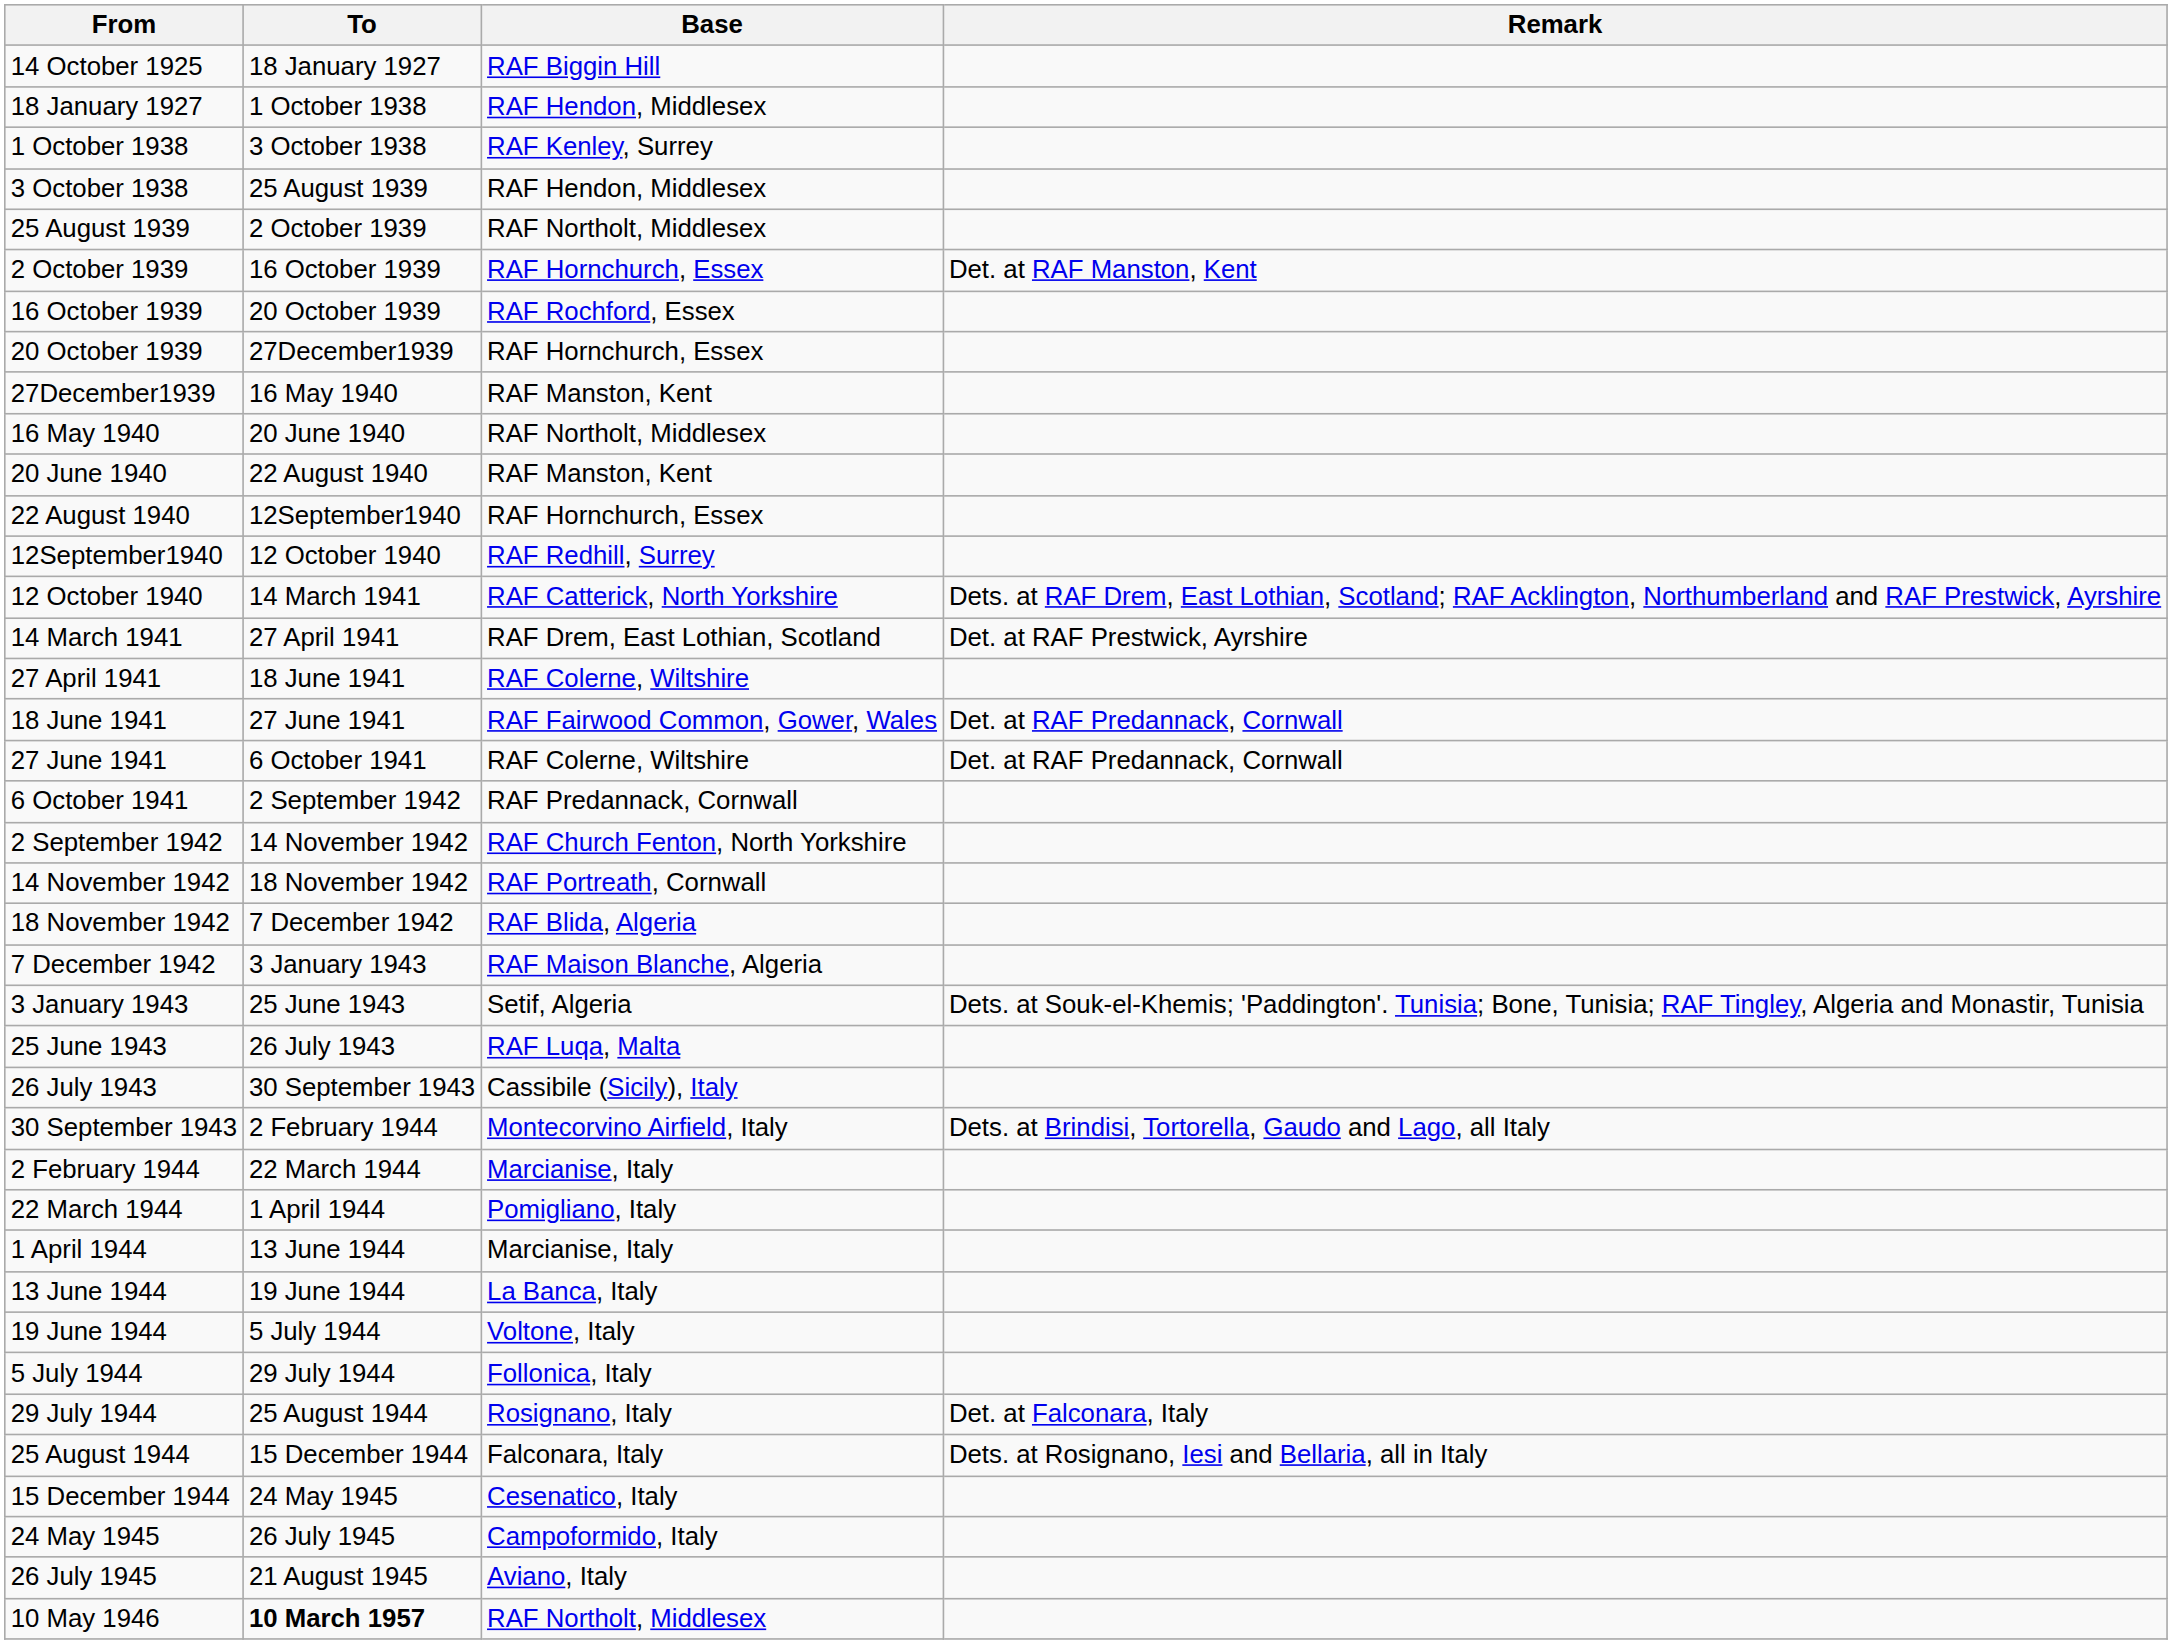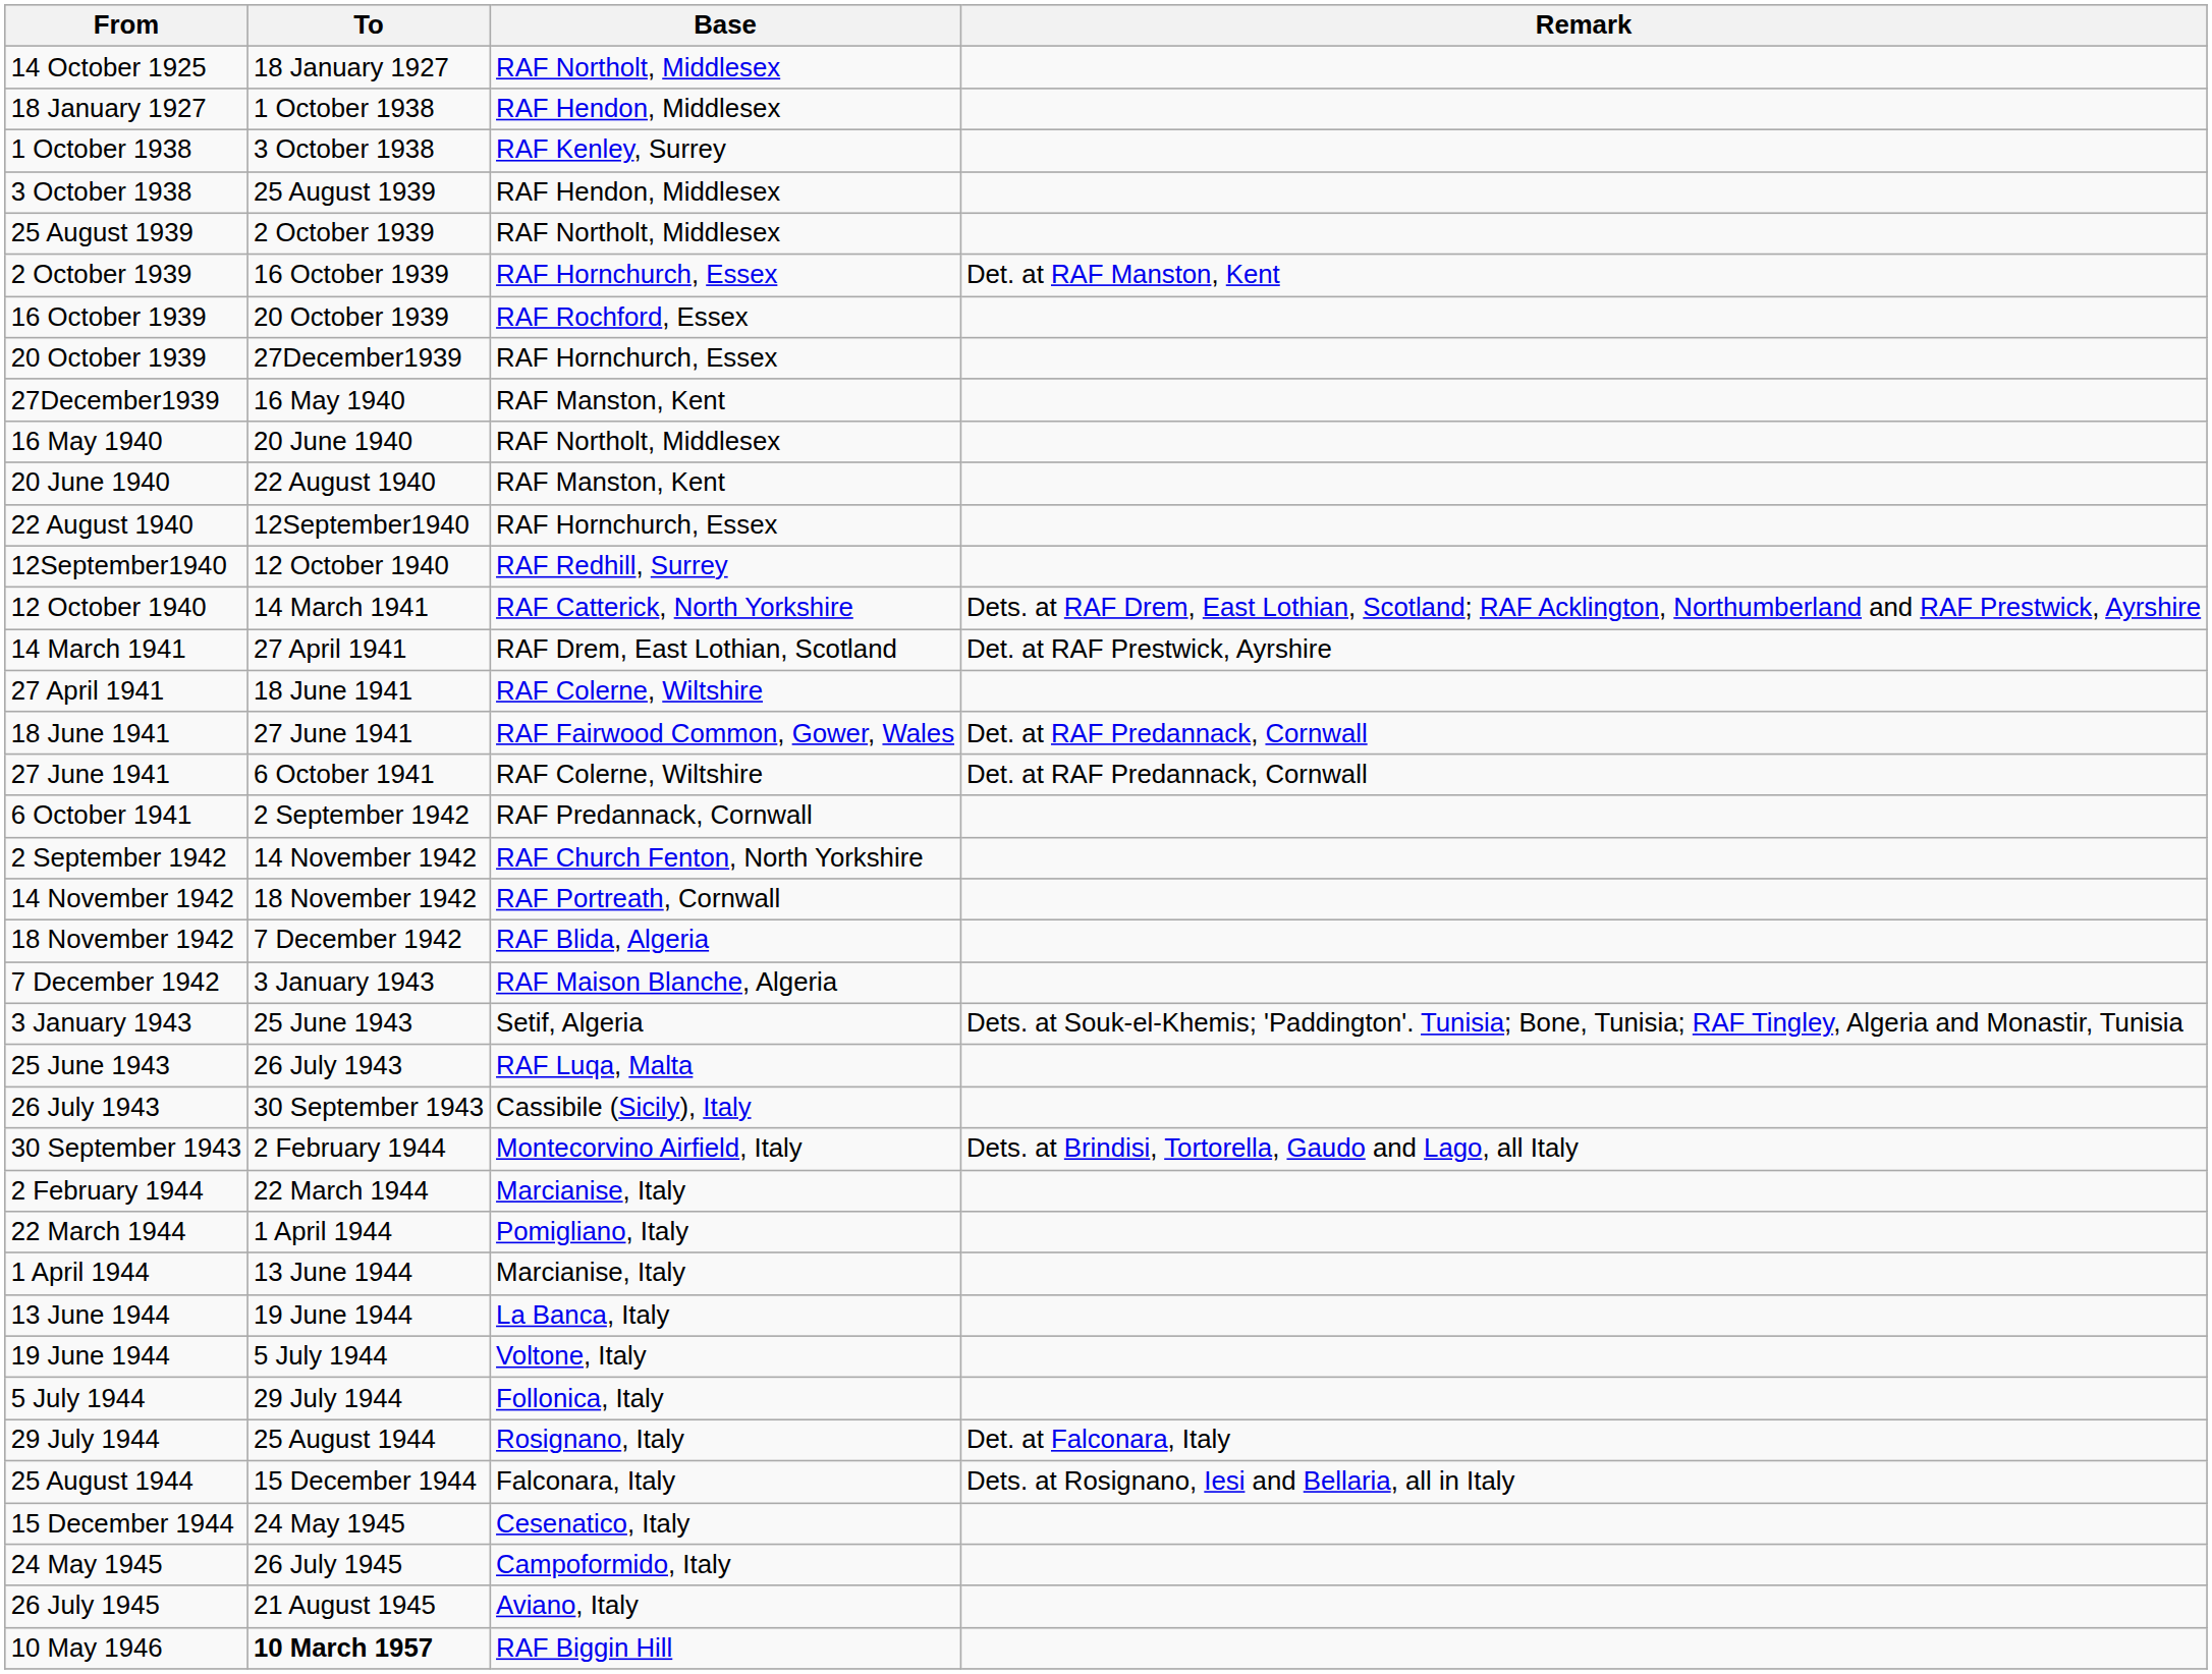14 October 1925 | Base: RAF Biggin Hill -> RAF Northolt, Middlesex
10 May 1946 | Base: RAF Northolt, Middlesex -> RAF Biggin Hill
